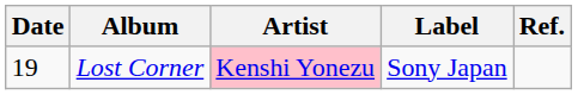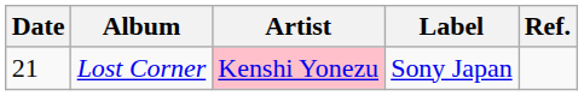Lost Corner | Date: 19 -> 21
